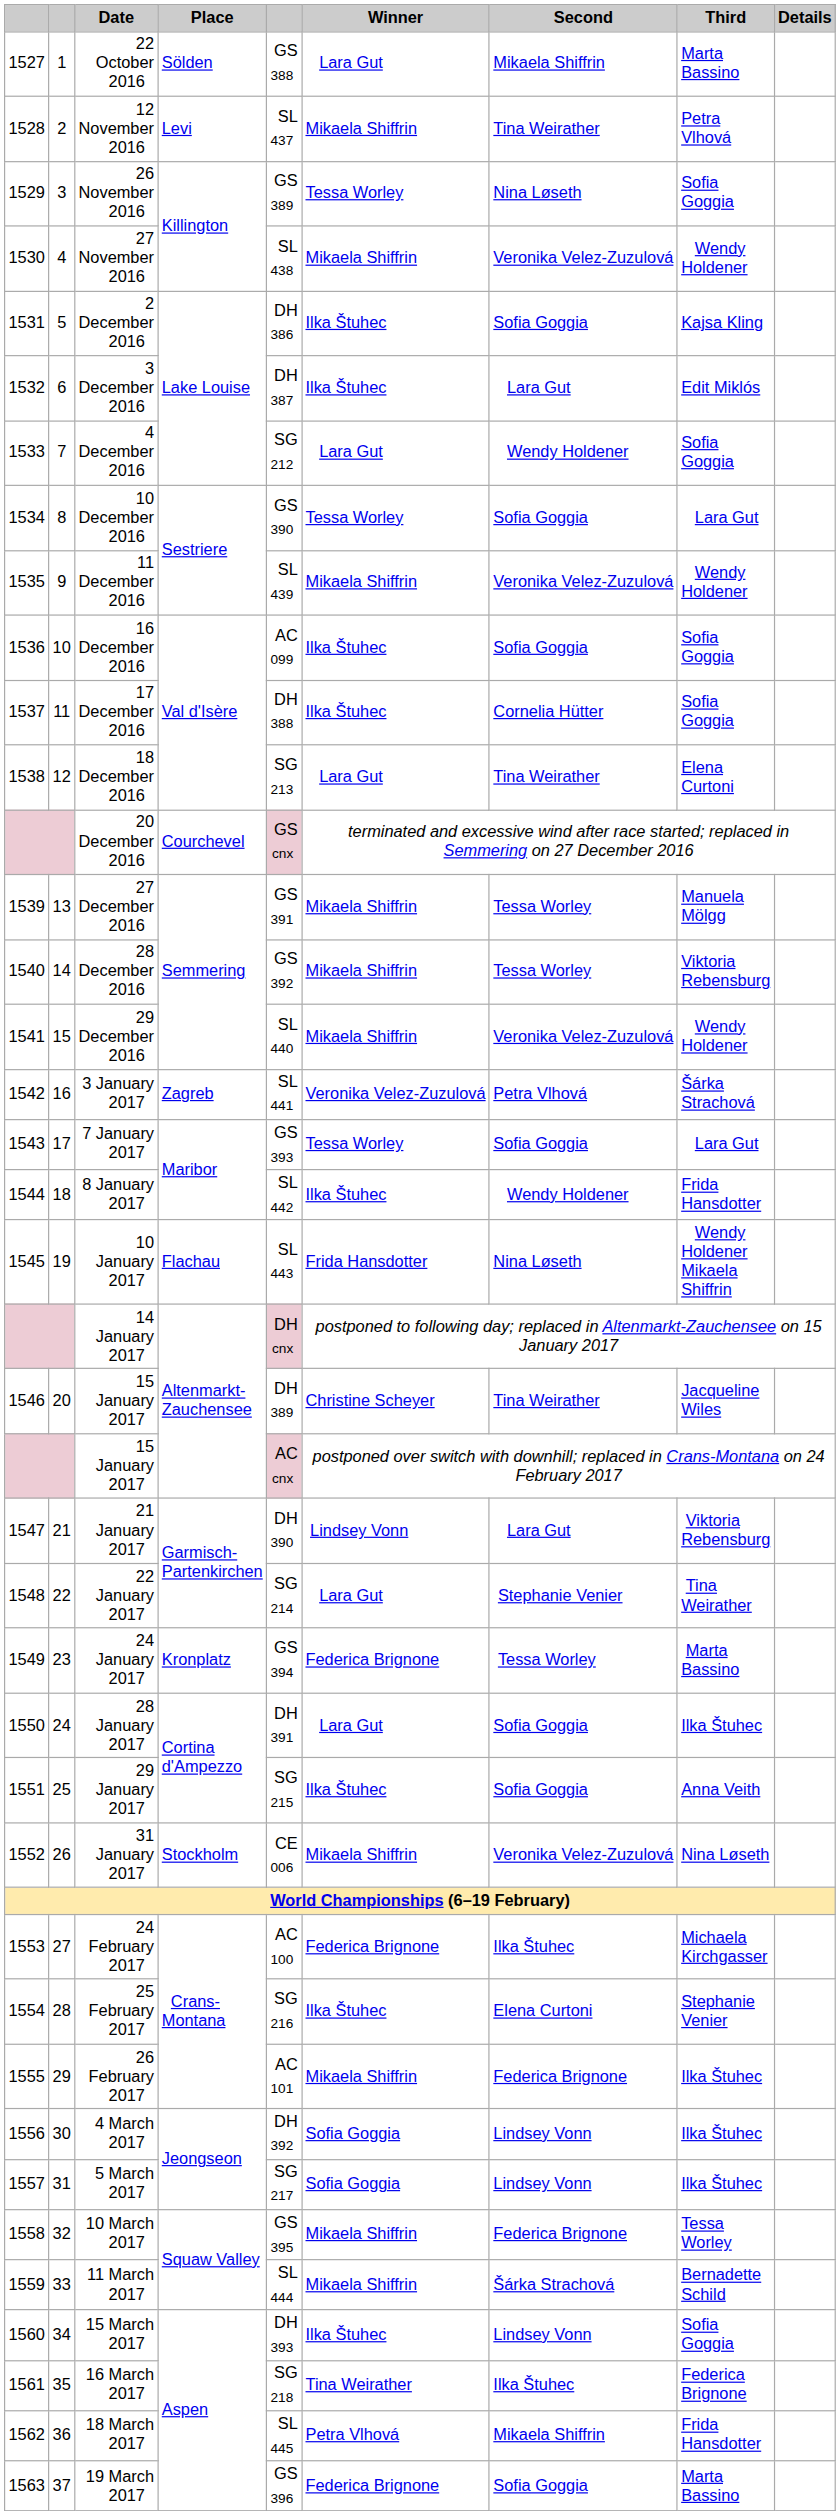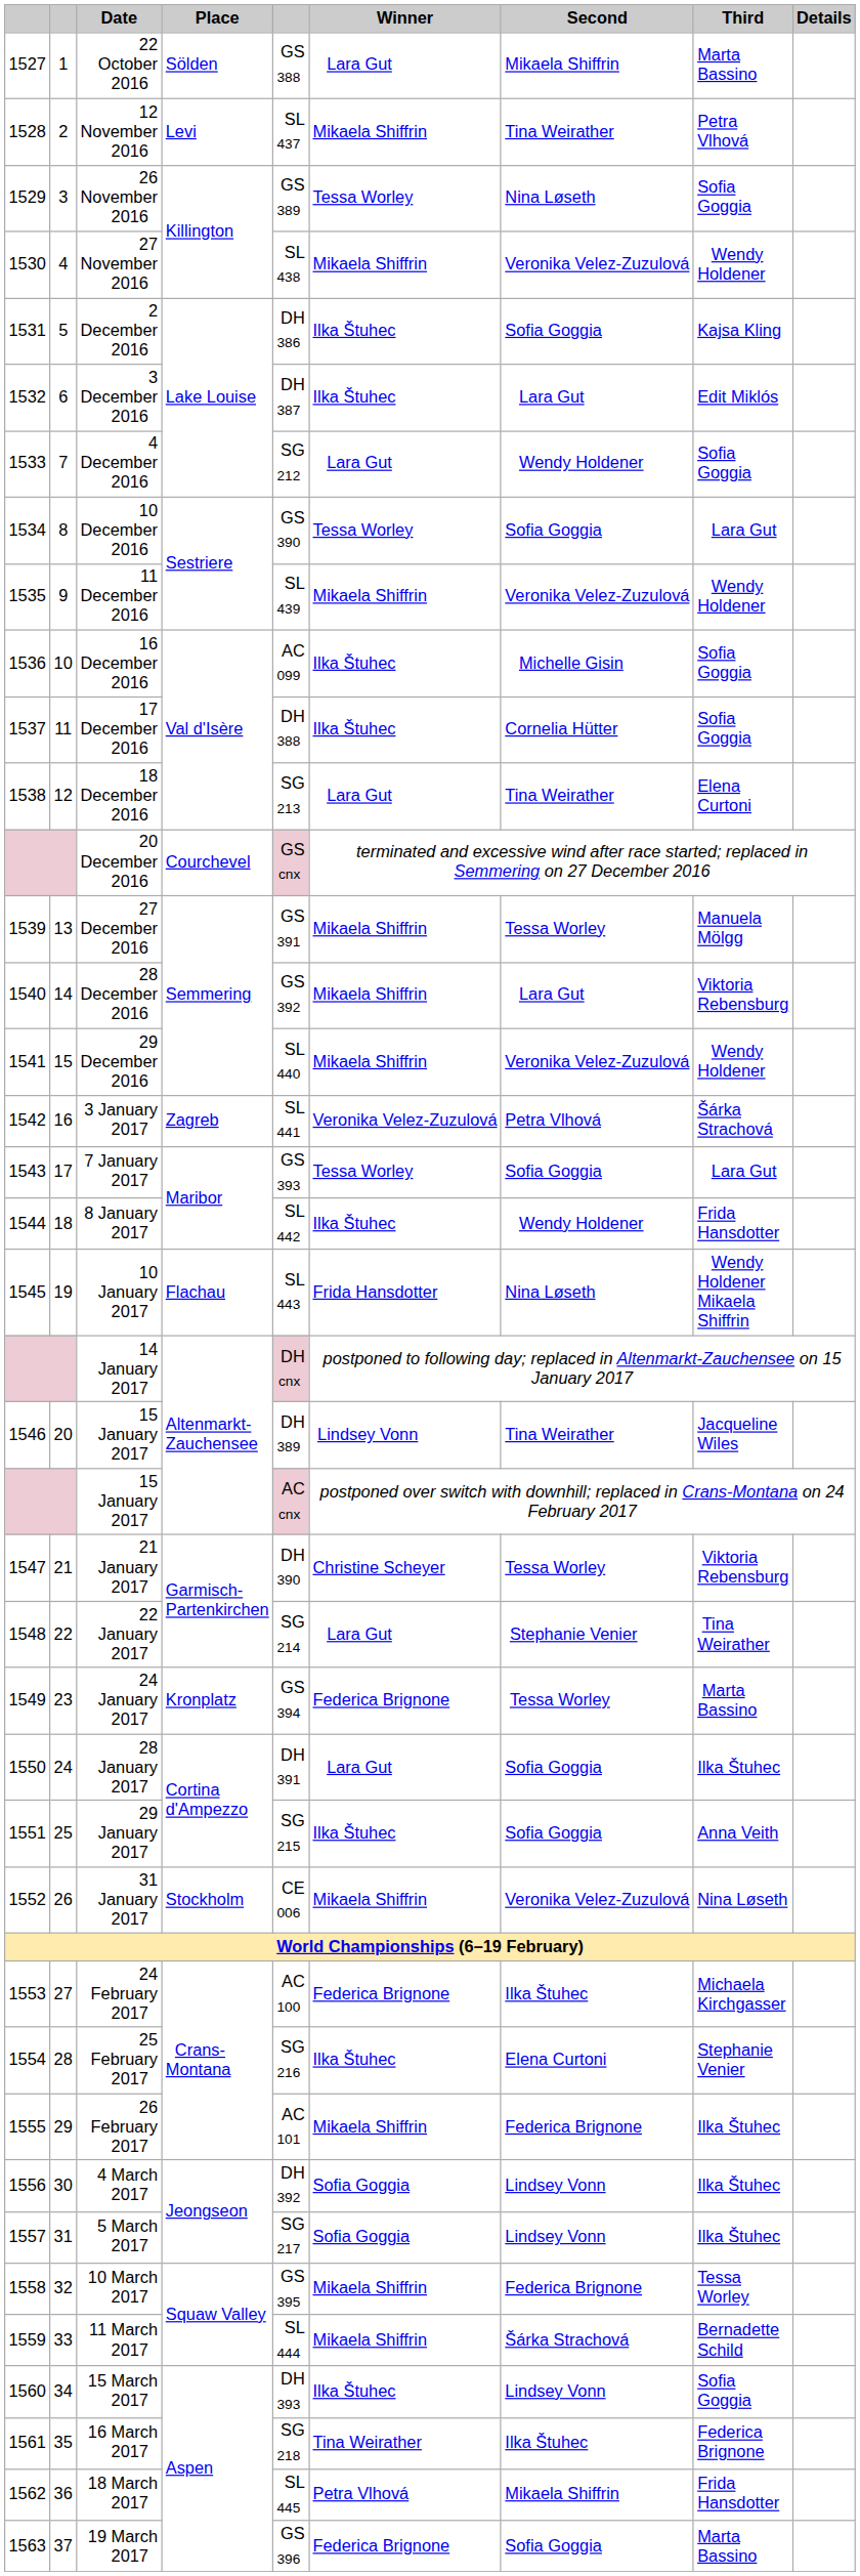16 December 2016 | Second: Sofia Goggia -> Michelle Gisin
28 December 2016 | Second: Tessa Worley -> Lara Gut
1546 / 15 January 2017 | Winner: Christine Scheyer -> Lindsey Vonn
21 January 2017 | Winner: Lindsey Vonn -> Christine Scheyer
21 January 2017 | Second: Lara Gut -> Tessa Worley
